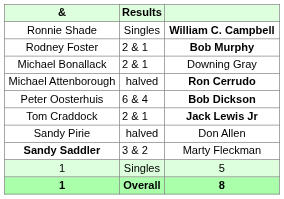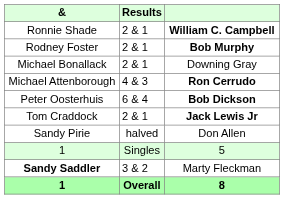Ronnie Shade | Results: Singles -> 2 & 1
Michael Attenborough | Results: halved -> 4 & 3
rows swapped: Sandy Saddler <-> 1 / 5
